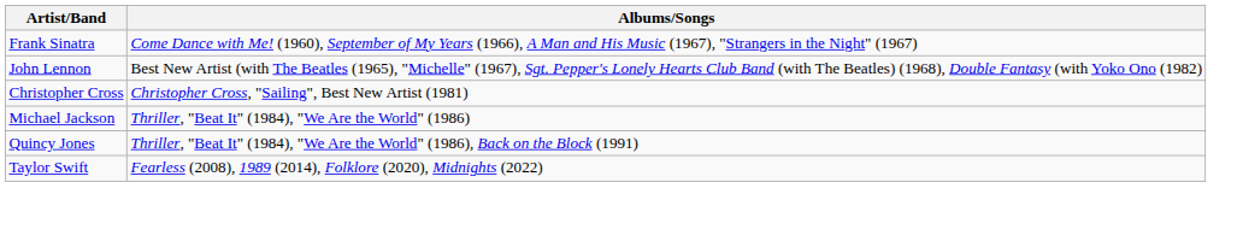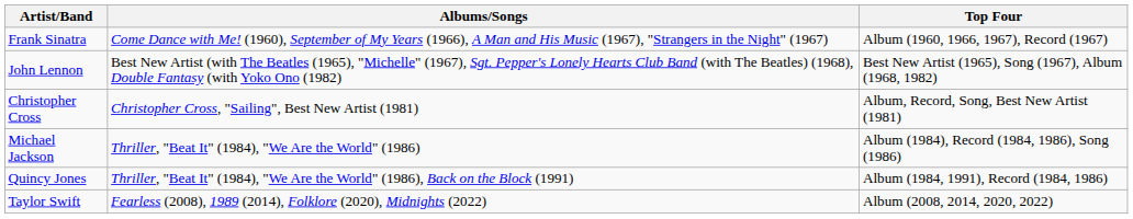+ column: Top Four | Album (1960, 1966, 1967), Record (1967) | Best New Artist (1965), Song (1967), Album (1968, 1982) | Album, Record, Song, Best New Artist (1981) | Album (1984), Record (1984, 1986), Song (1986) | Album (1984, 1991), Record (1984, 1986) | Album (2008, 2014, 2020, 2022)
